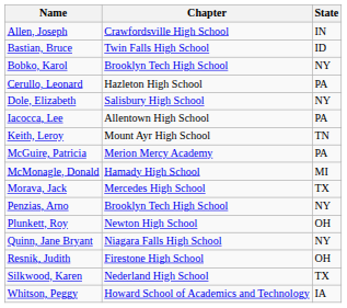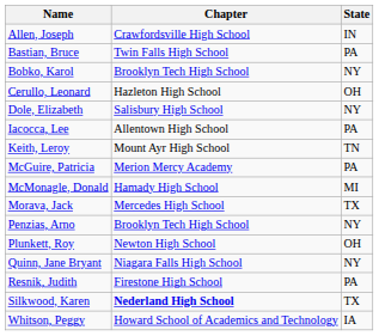Bastian, Bruce | State: ID -> PA
Cerullo, Leonard | State: PA -> OH
Resnik, Judith | State: OH -> PA
Silkwood, Karen | Chapter: normal -> bold
